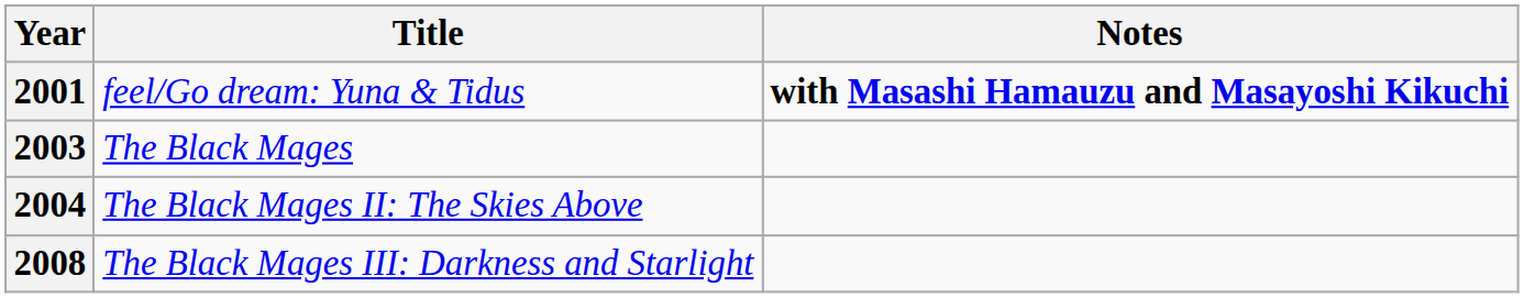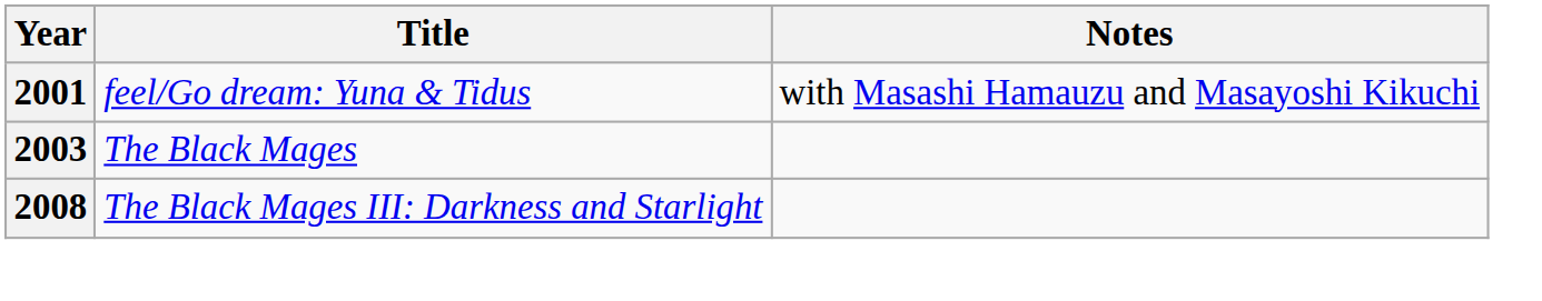2001 | Notes: bold -> normal
- row: 2004 | The Black Mages II: The Skies Above
